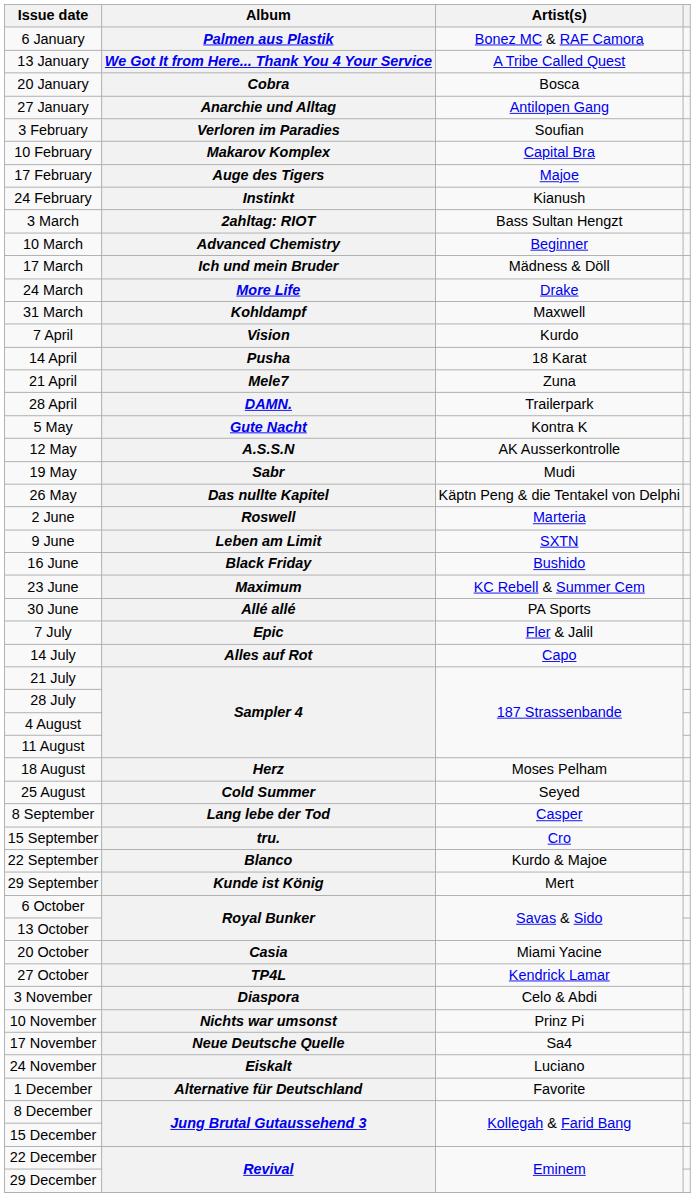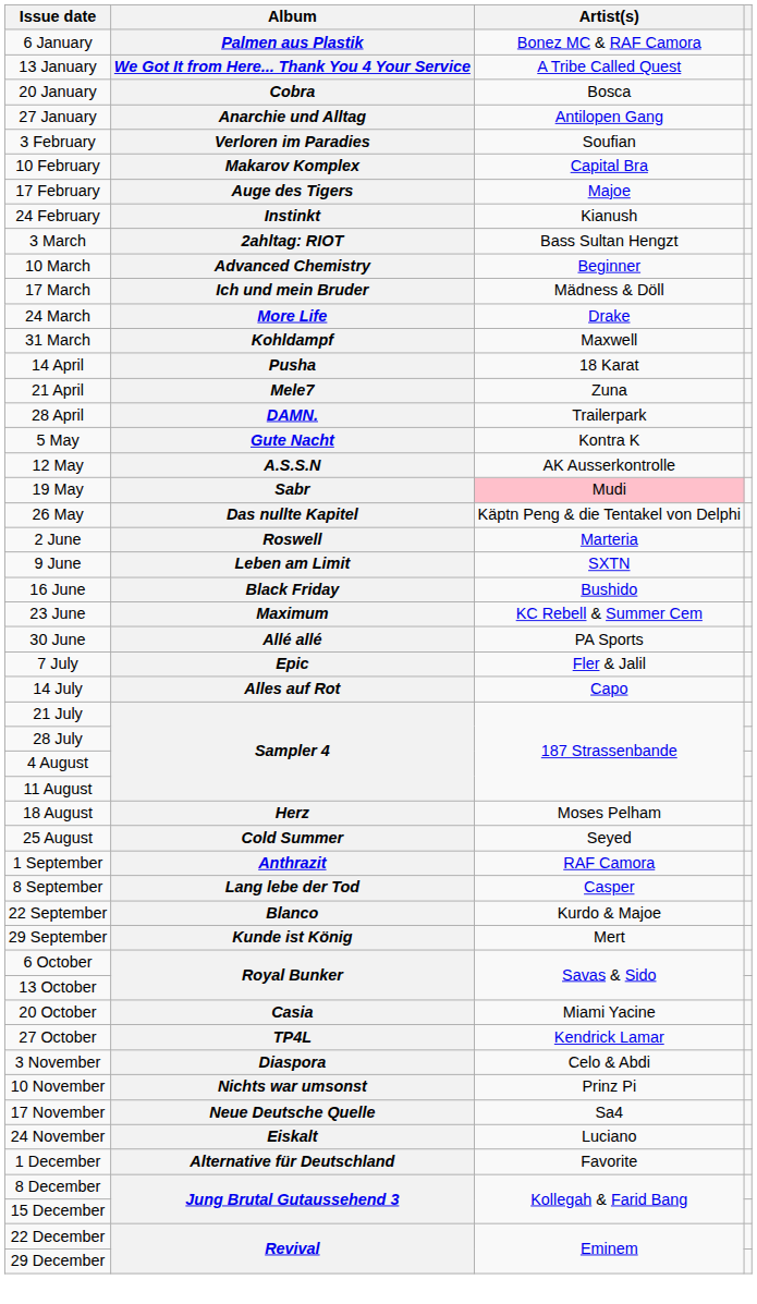- row: 7 April | Vision | Kurdo
19 May | Artist(s): no background -> pink background
+ row: 1 September | Anthrazit | RAF Camora
- row: 15 September | tru. | Cro
